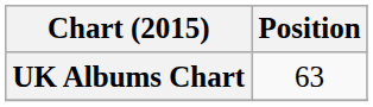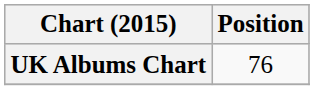UK Albums Chart | Position: 63 -> 76
